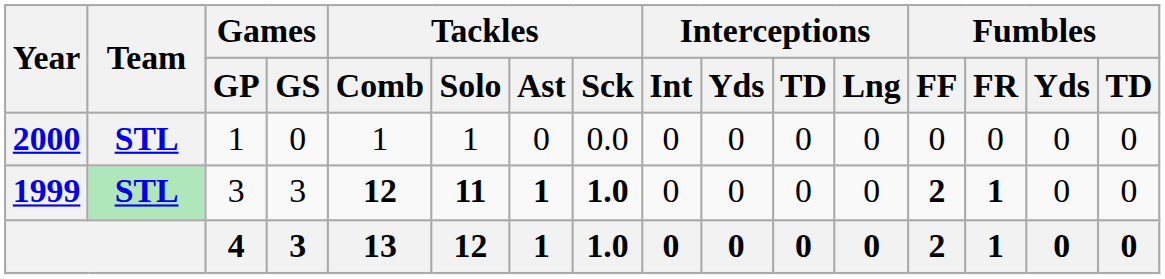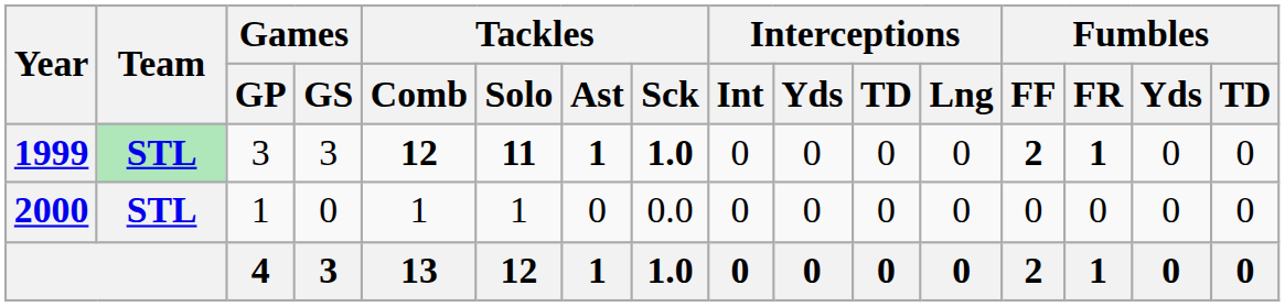rows swapped: 1999 <-> 2000
